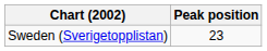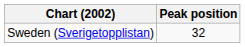Sweden (Sverigetopplistan) | Peak position: 23 -> 32
